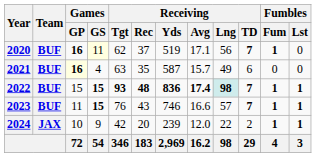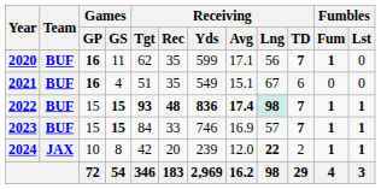2020 | Games / GS: lightyellow background -> no background
2020 | Receiving / Rec: 37 -> 35
2020 | Receiving / Yds: 519 -> 599
2021 | Games / GP: lightyellow background -> no background
2021 | Receiving / Tgt: 63 -> 51
2021 | Receiving / Yds: 587 -> 549
2021 | Receiving / Avg: 15.7 -> 15.1
2021 | Receiving / Lng: 49 -> 67
2023 | Games / GP: 11 -> 15
2023 | Receiving / Tgt: 76 -> 84
2023 | Receiving / Rec: 43 -> 33
2023 | Receiving / Avg: 16.6 -> 16.9
2024 | Games / GS: 9 -> 8
2024 | Receiving / Lng: normal -> bold
